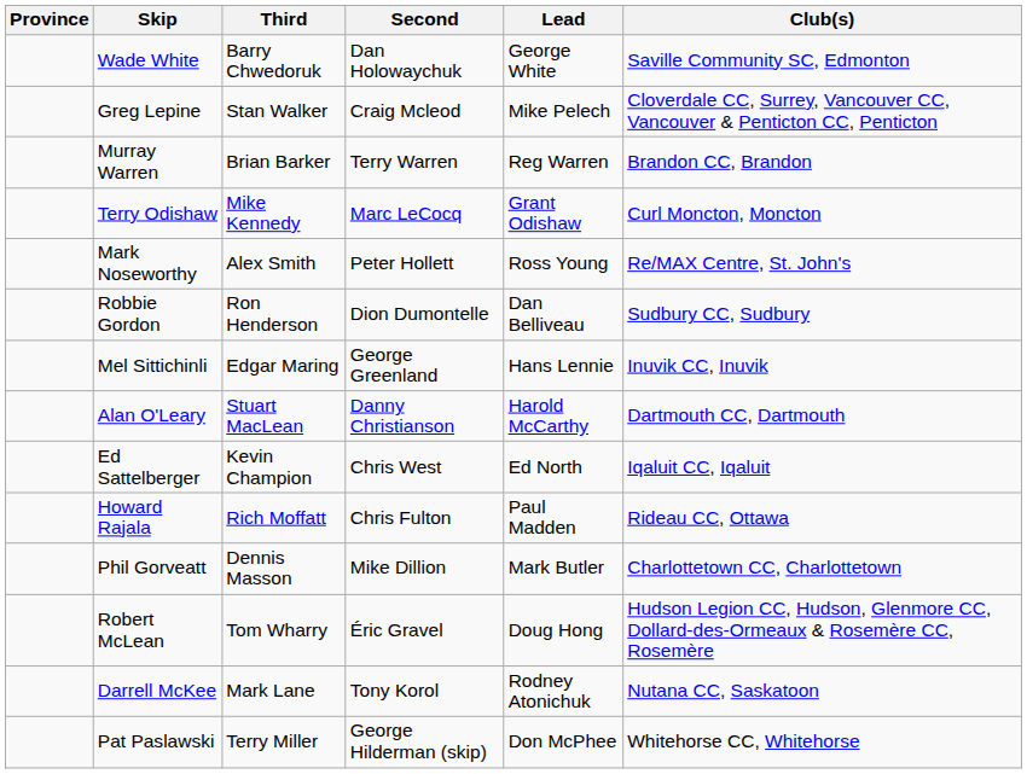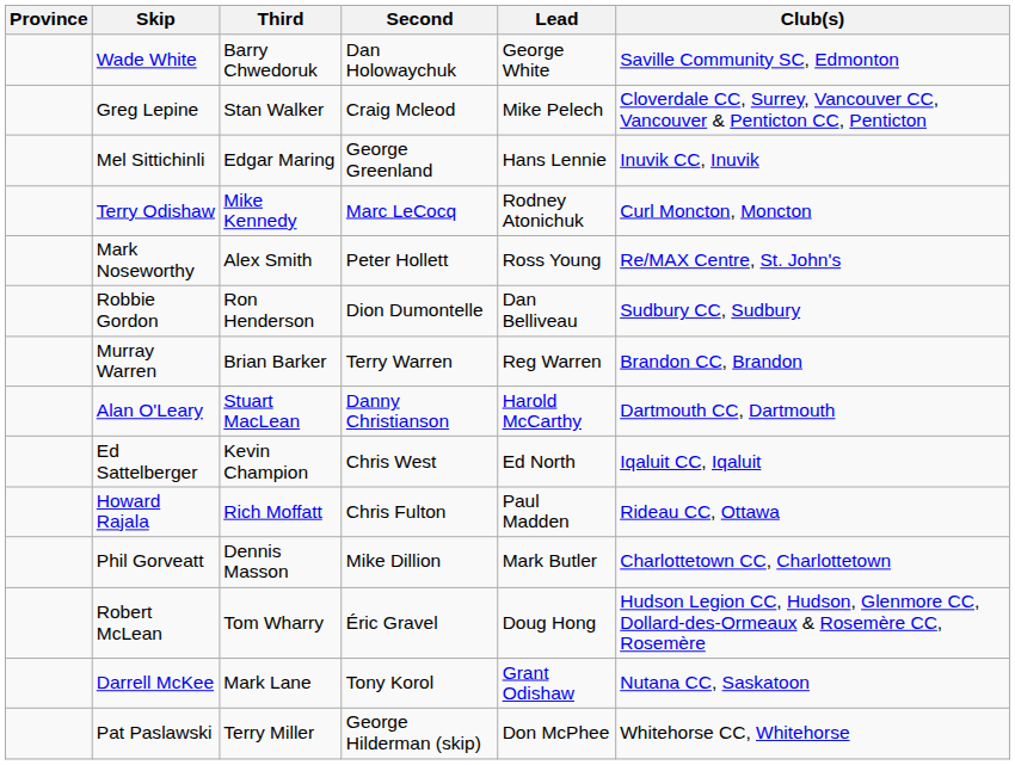rows swapped: Murray Warren <-> Mel Sittichinli
Terry Odishaw | Lead: Grant Odishaw -> Rodney Atonichuk
Darrell McKee | Lead: Rodney Atonichuk -> Grant Odishaw
